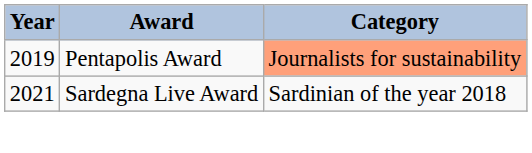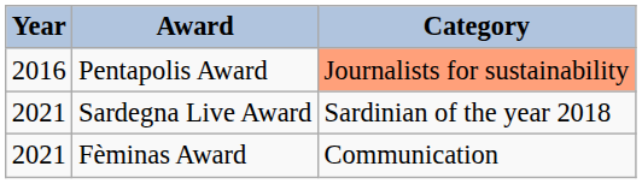Pentapolis Award | Year: 2019 -> 2016
+ row: 2021 | Fèminas Award | Communication
